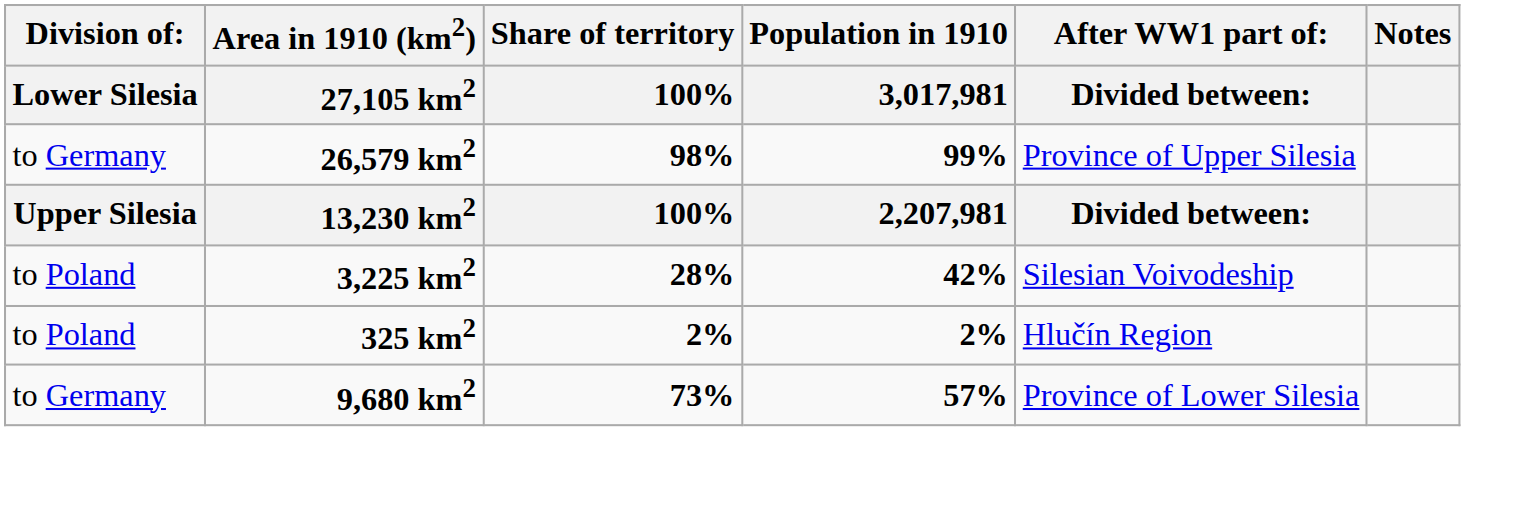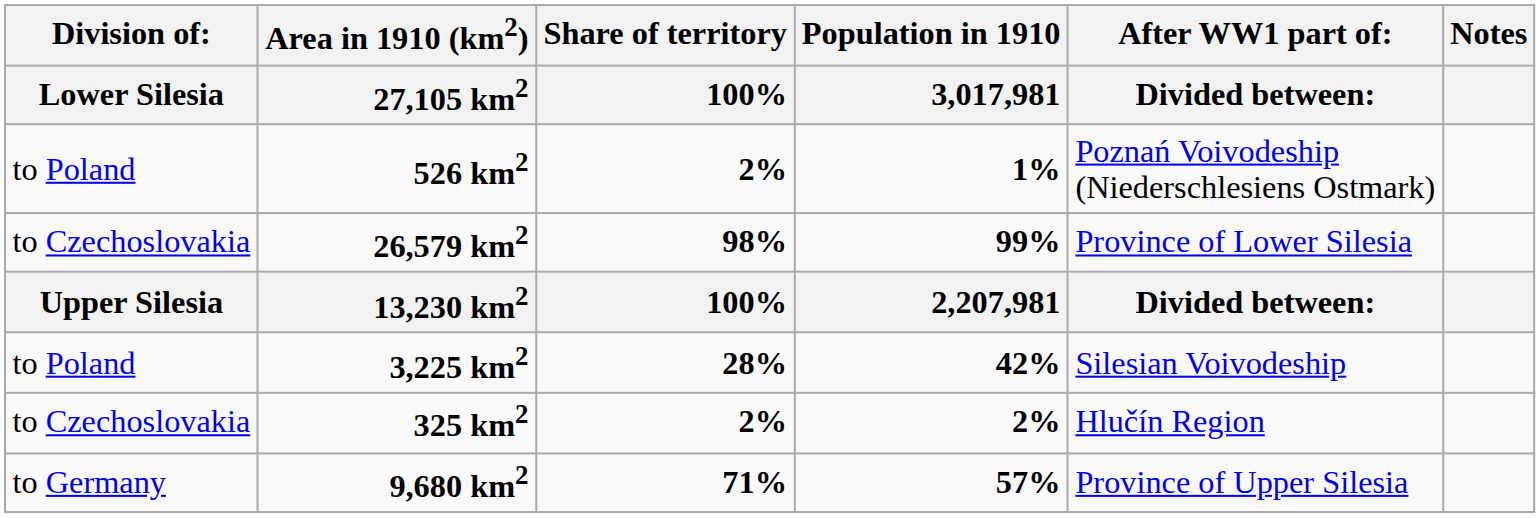+ row: to Poland | 526 km2 | 2% | 1% | Poznań Voivodeship (Niederschlesiens Ostmark)
26,579 km2 | column 1: to Germany -> to Czechoslovakia
26,579 km2 | column 5: Province of Upper Silesia -> Province of Lower Silesia
325 km2 | column 1: to Poland -> to Czechoslovakia
9,680 km2 | Share of territory / 100%: 73% -> 71%
9,680 km2 | column 5: Province of Lower Silesia -> Province of Upper Silesia
